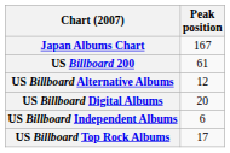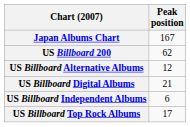US Billboard 200 | Peak position: 61 -> 62
US Billboard Digital Albums | Peak position: 20 -> 21
